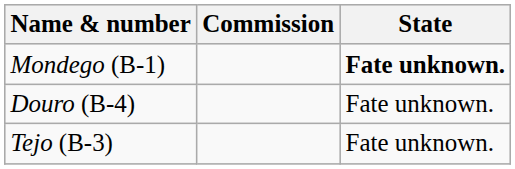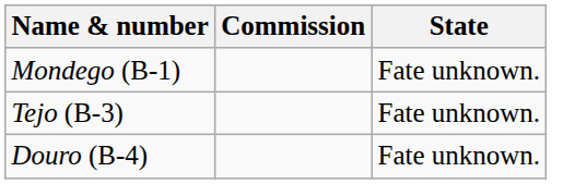Mondego (B-1) | State: bold -> normal
rows swapped: Tejo (B-3) <-> Douro (B-4)
